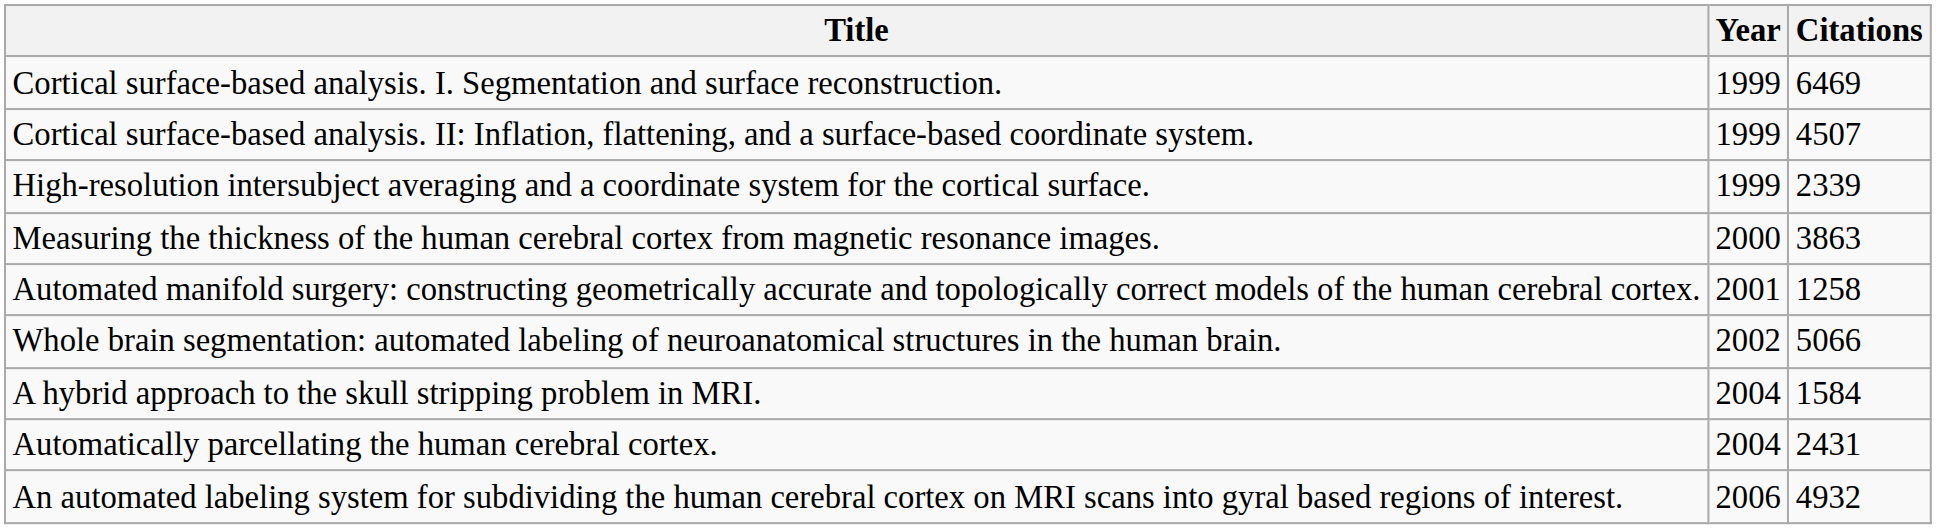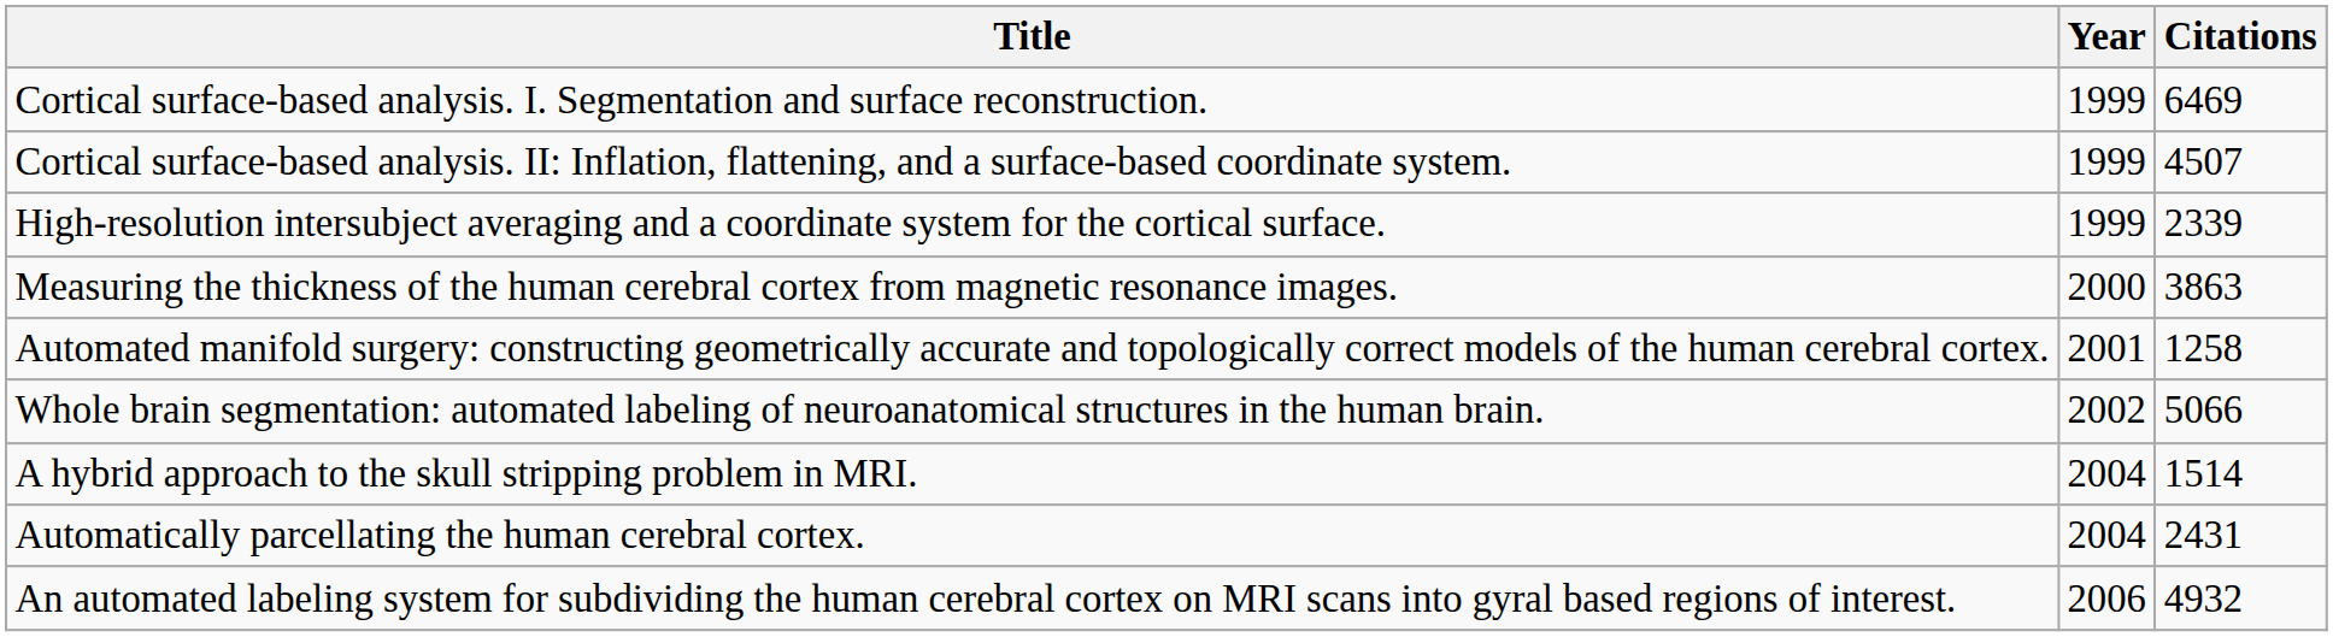A hybrid approach to the skull stripping problem in MRI. | Citations: 1584 -> 1514
